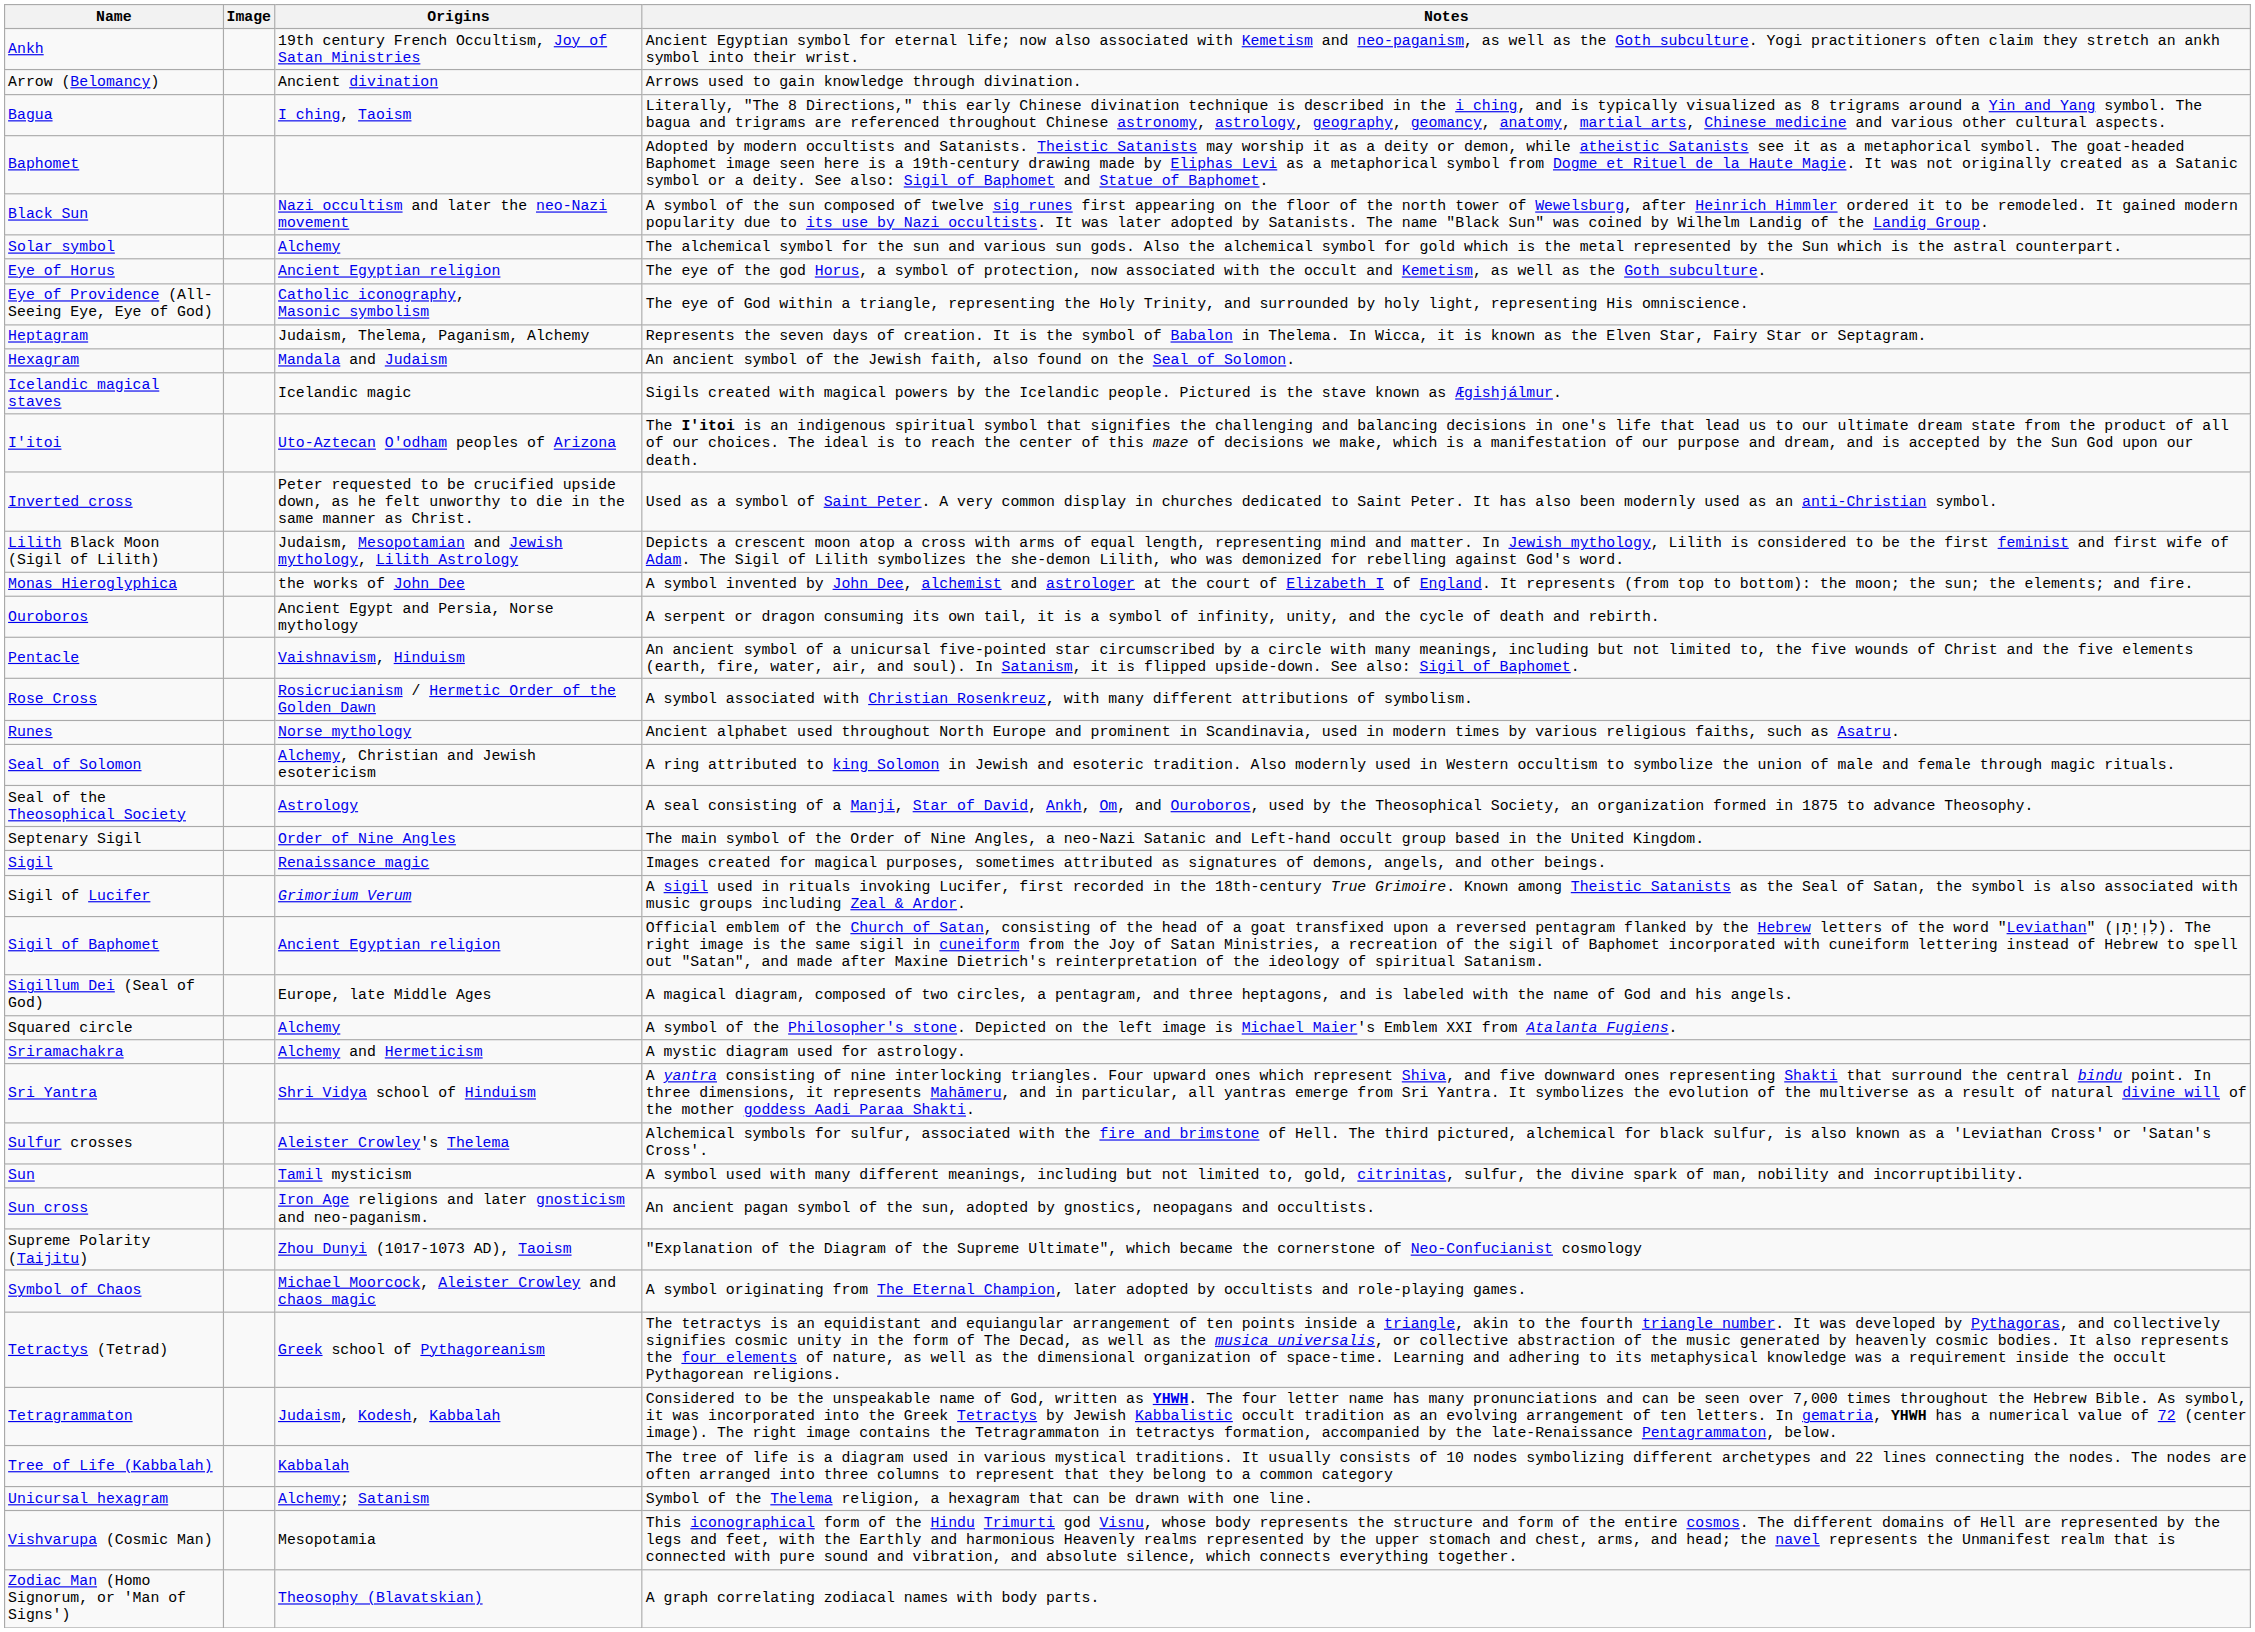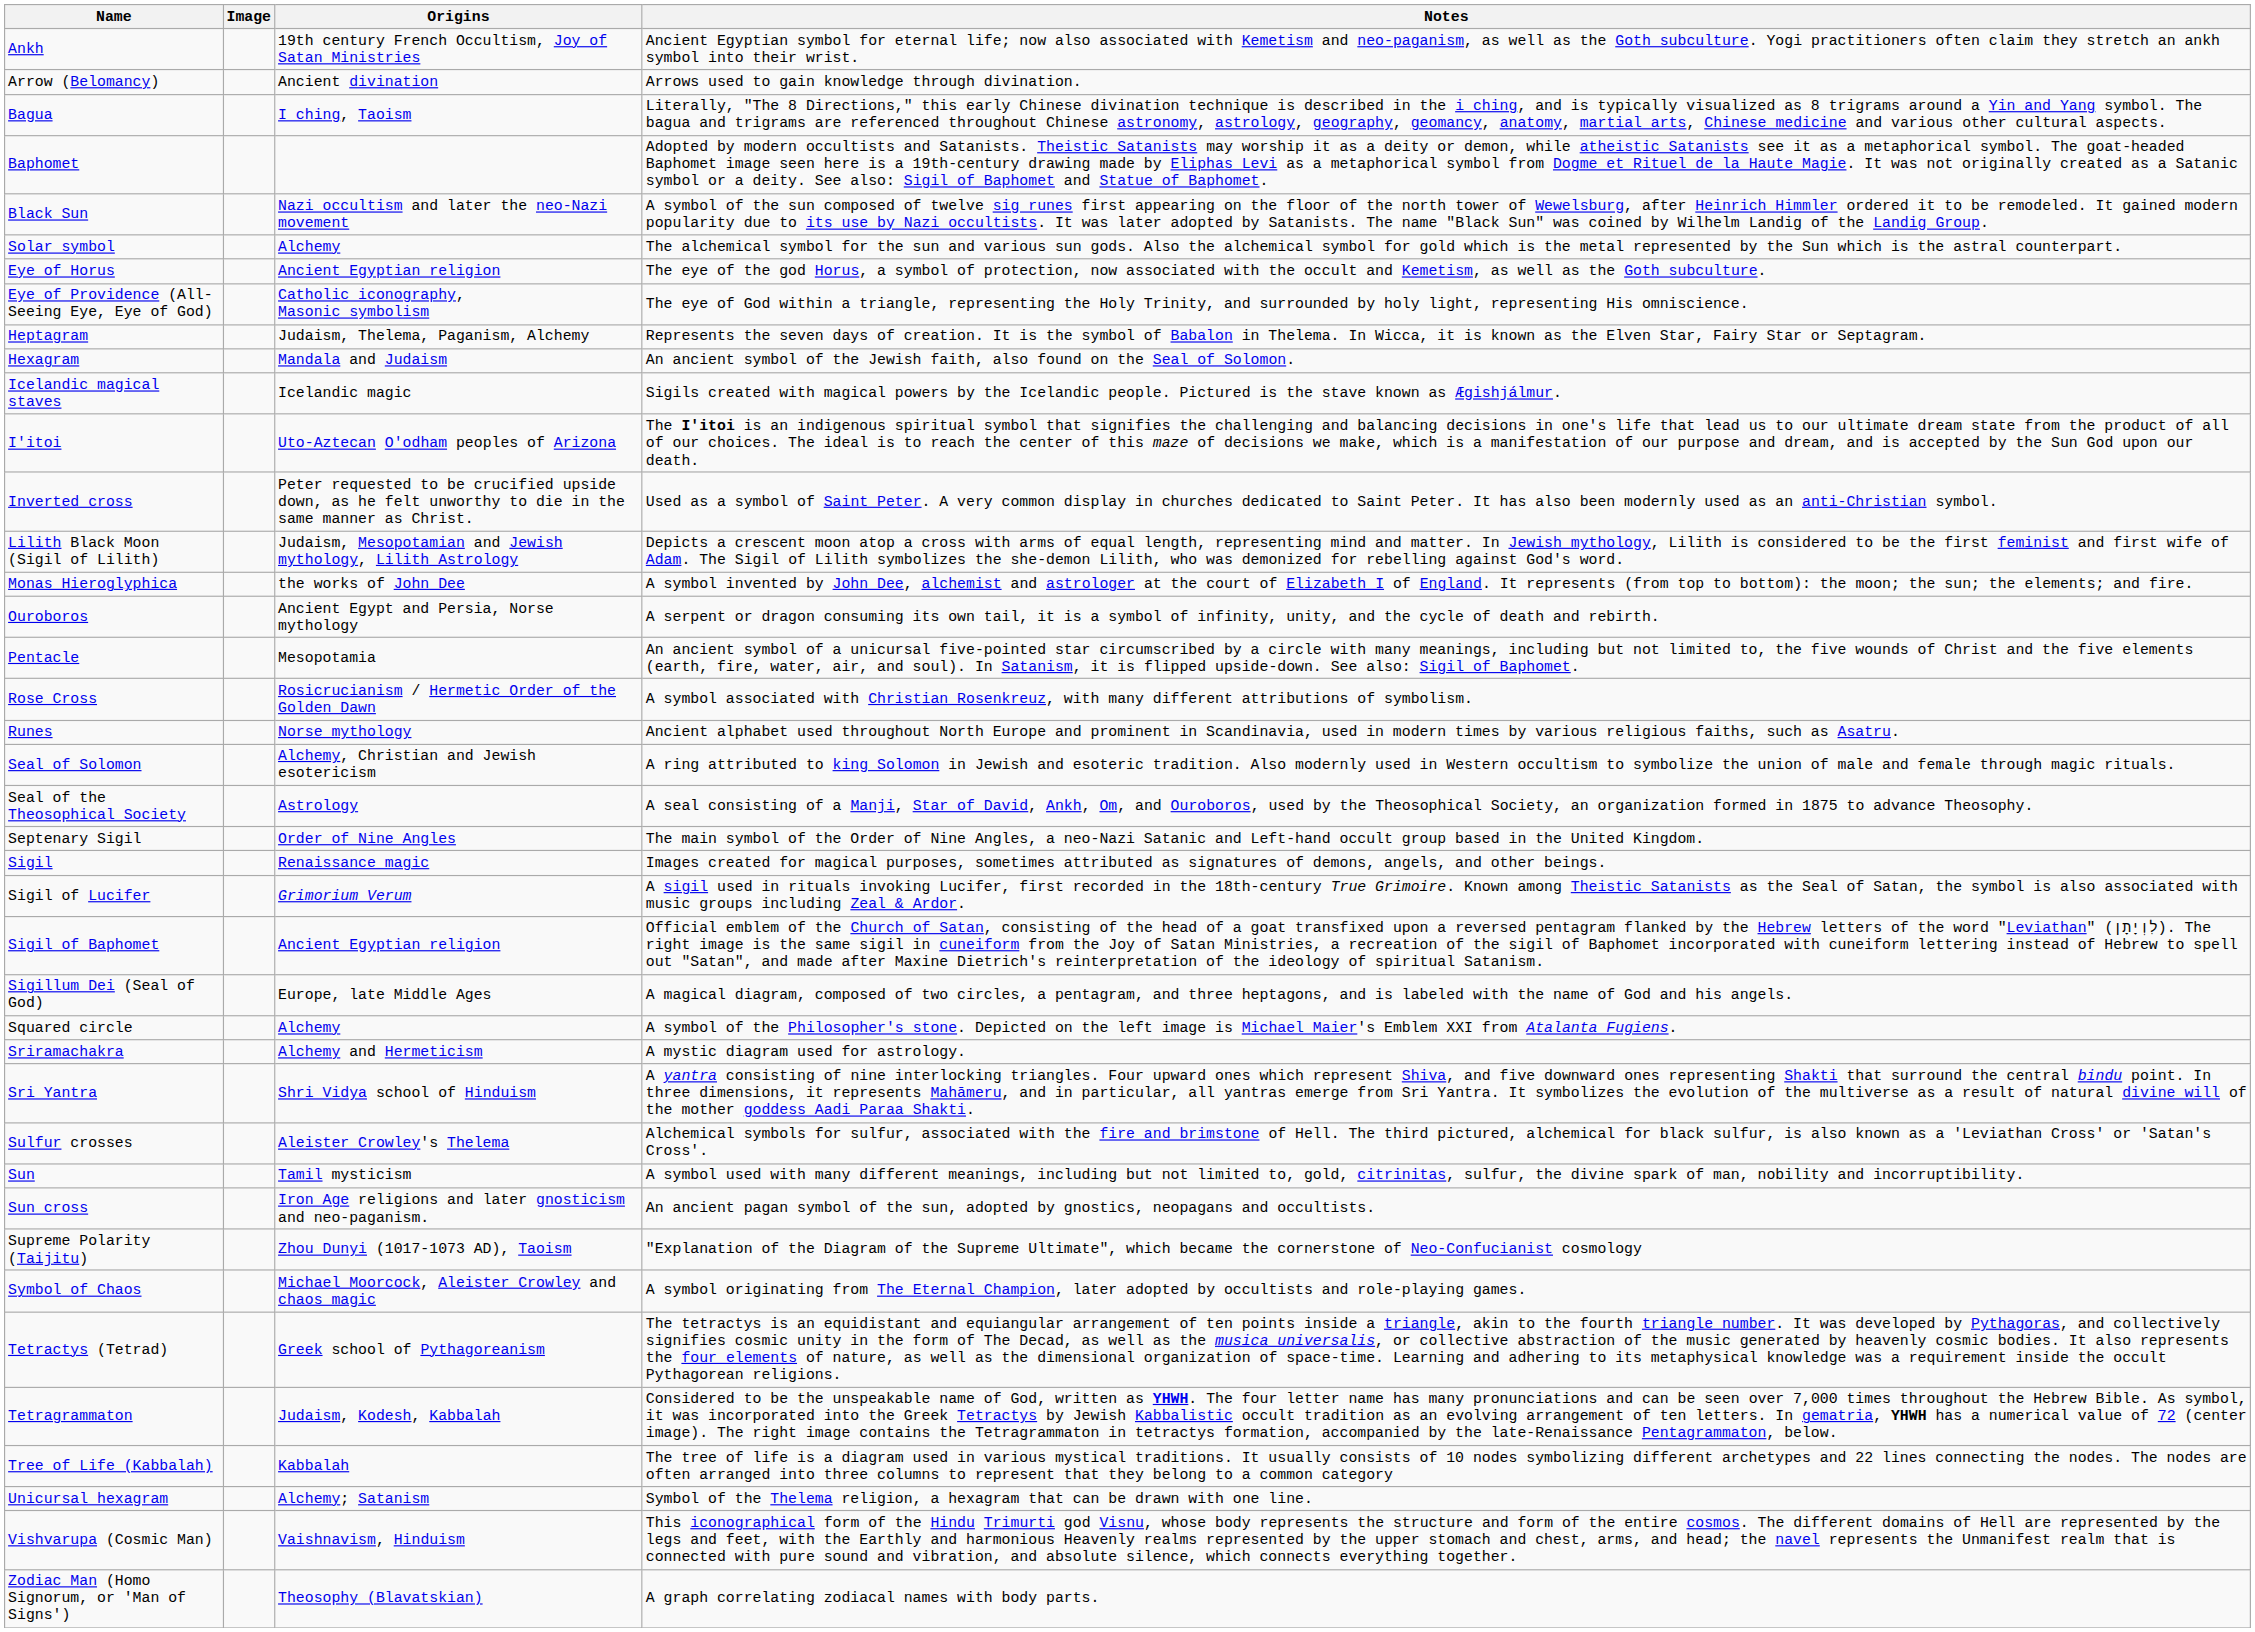Pentacle | Origins: Vaishnavism, Hinduism -> Mesopotamia
Vishvarupa (Cosmic Man) | Origins: Mesopotamia -> Vaishnavism, Hinduism
